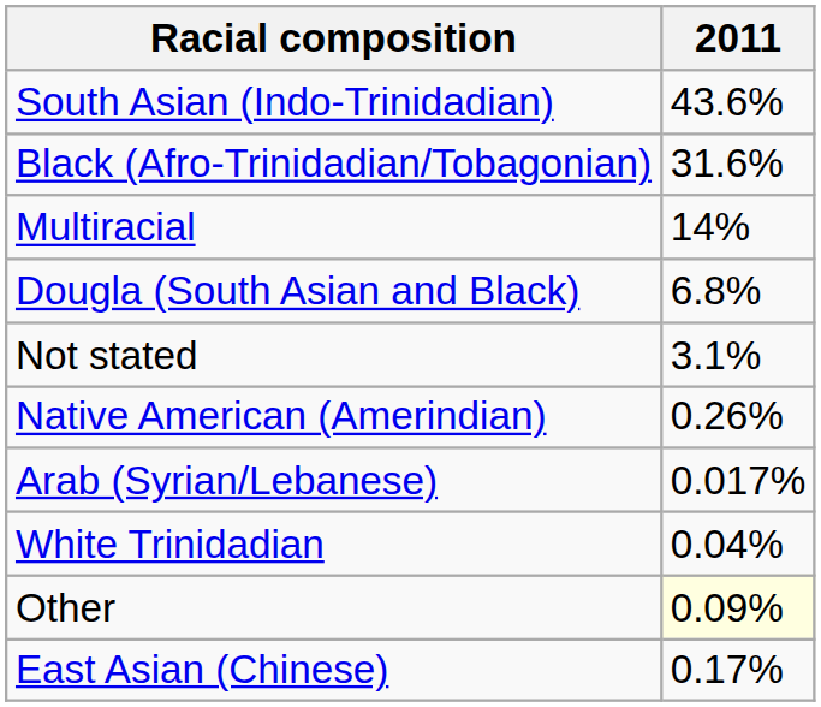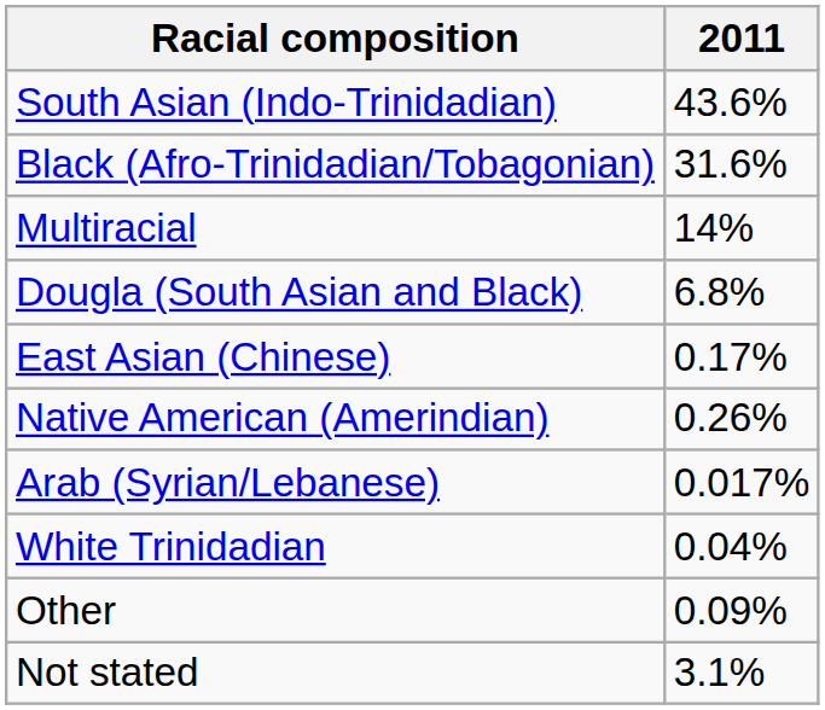rows swapped: East Asian (Chinese) <-> Not stated
Other | 2011: lightyellow background -> no background
